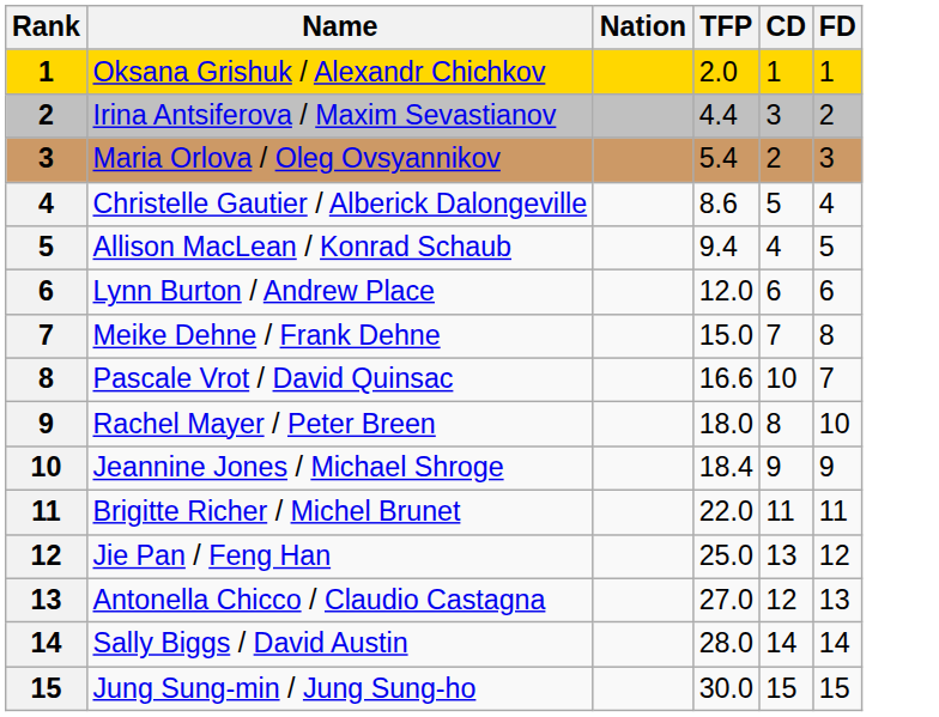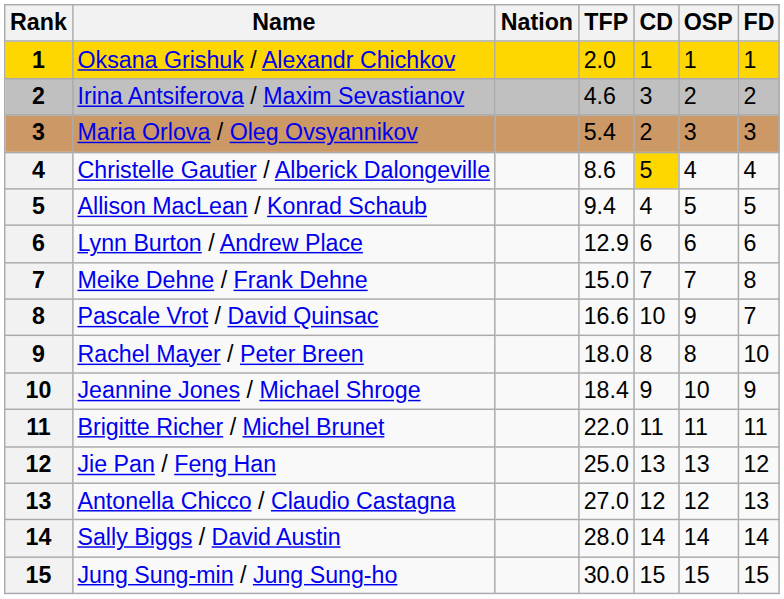+ column: OSP | 1 | 2 | 3 | 4 | 5 | 6 | 7 | 9 | 8 | 10 | 11 | 13 | 12 | 14 | 15
Irina Antsiferova / Maxim Sevastianov | TFP: 4.4 -> 4.6
Christelle Gautier / Alberick Dalongeville | CD: no background -> gold background
Lynn Burton / Andrew Place | TFP: 12.0 -> 12.9
